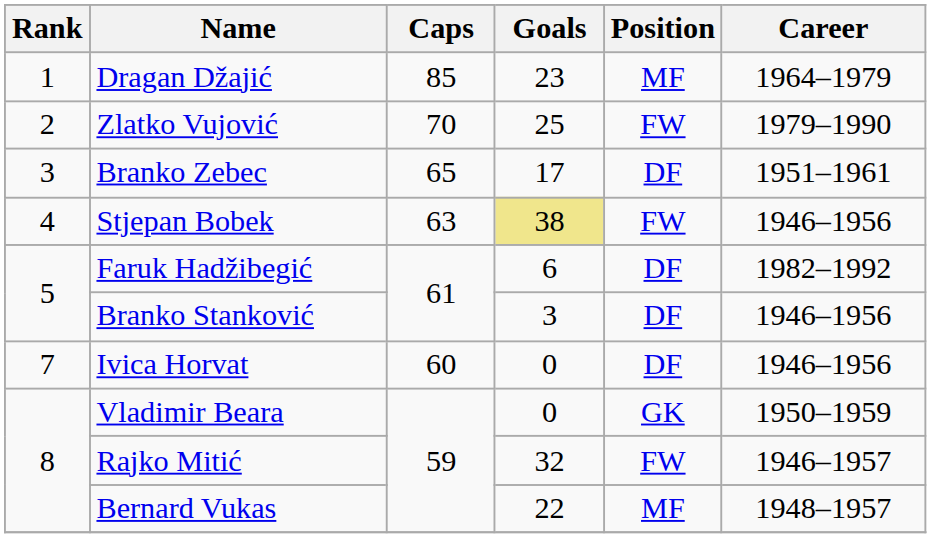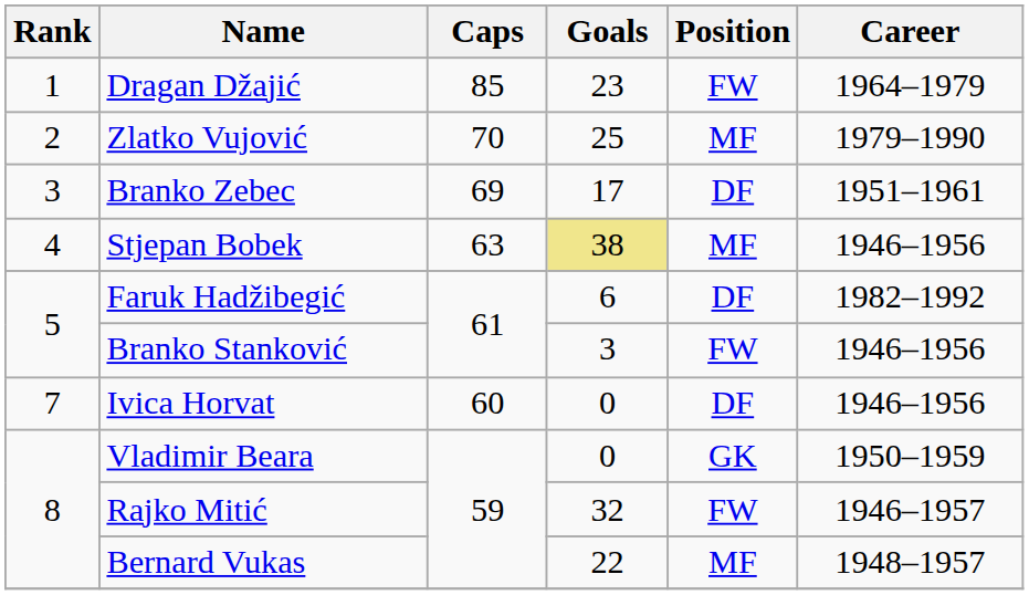Dragan Džajić | Position: MF -> FW
Zlatko Vujović | Position: FW -> MF
Branko Zebec | Caps: 65 -> 69
Stjepan Bobek | Position: FW -> MF
Branko Stanković | Position: DF -> FW
